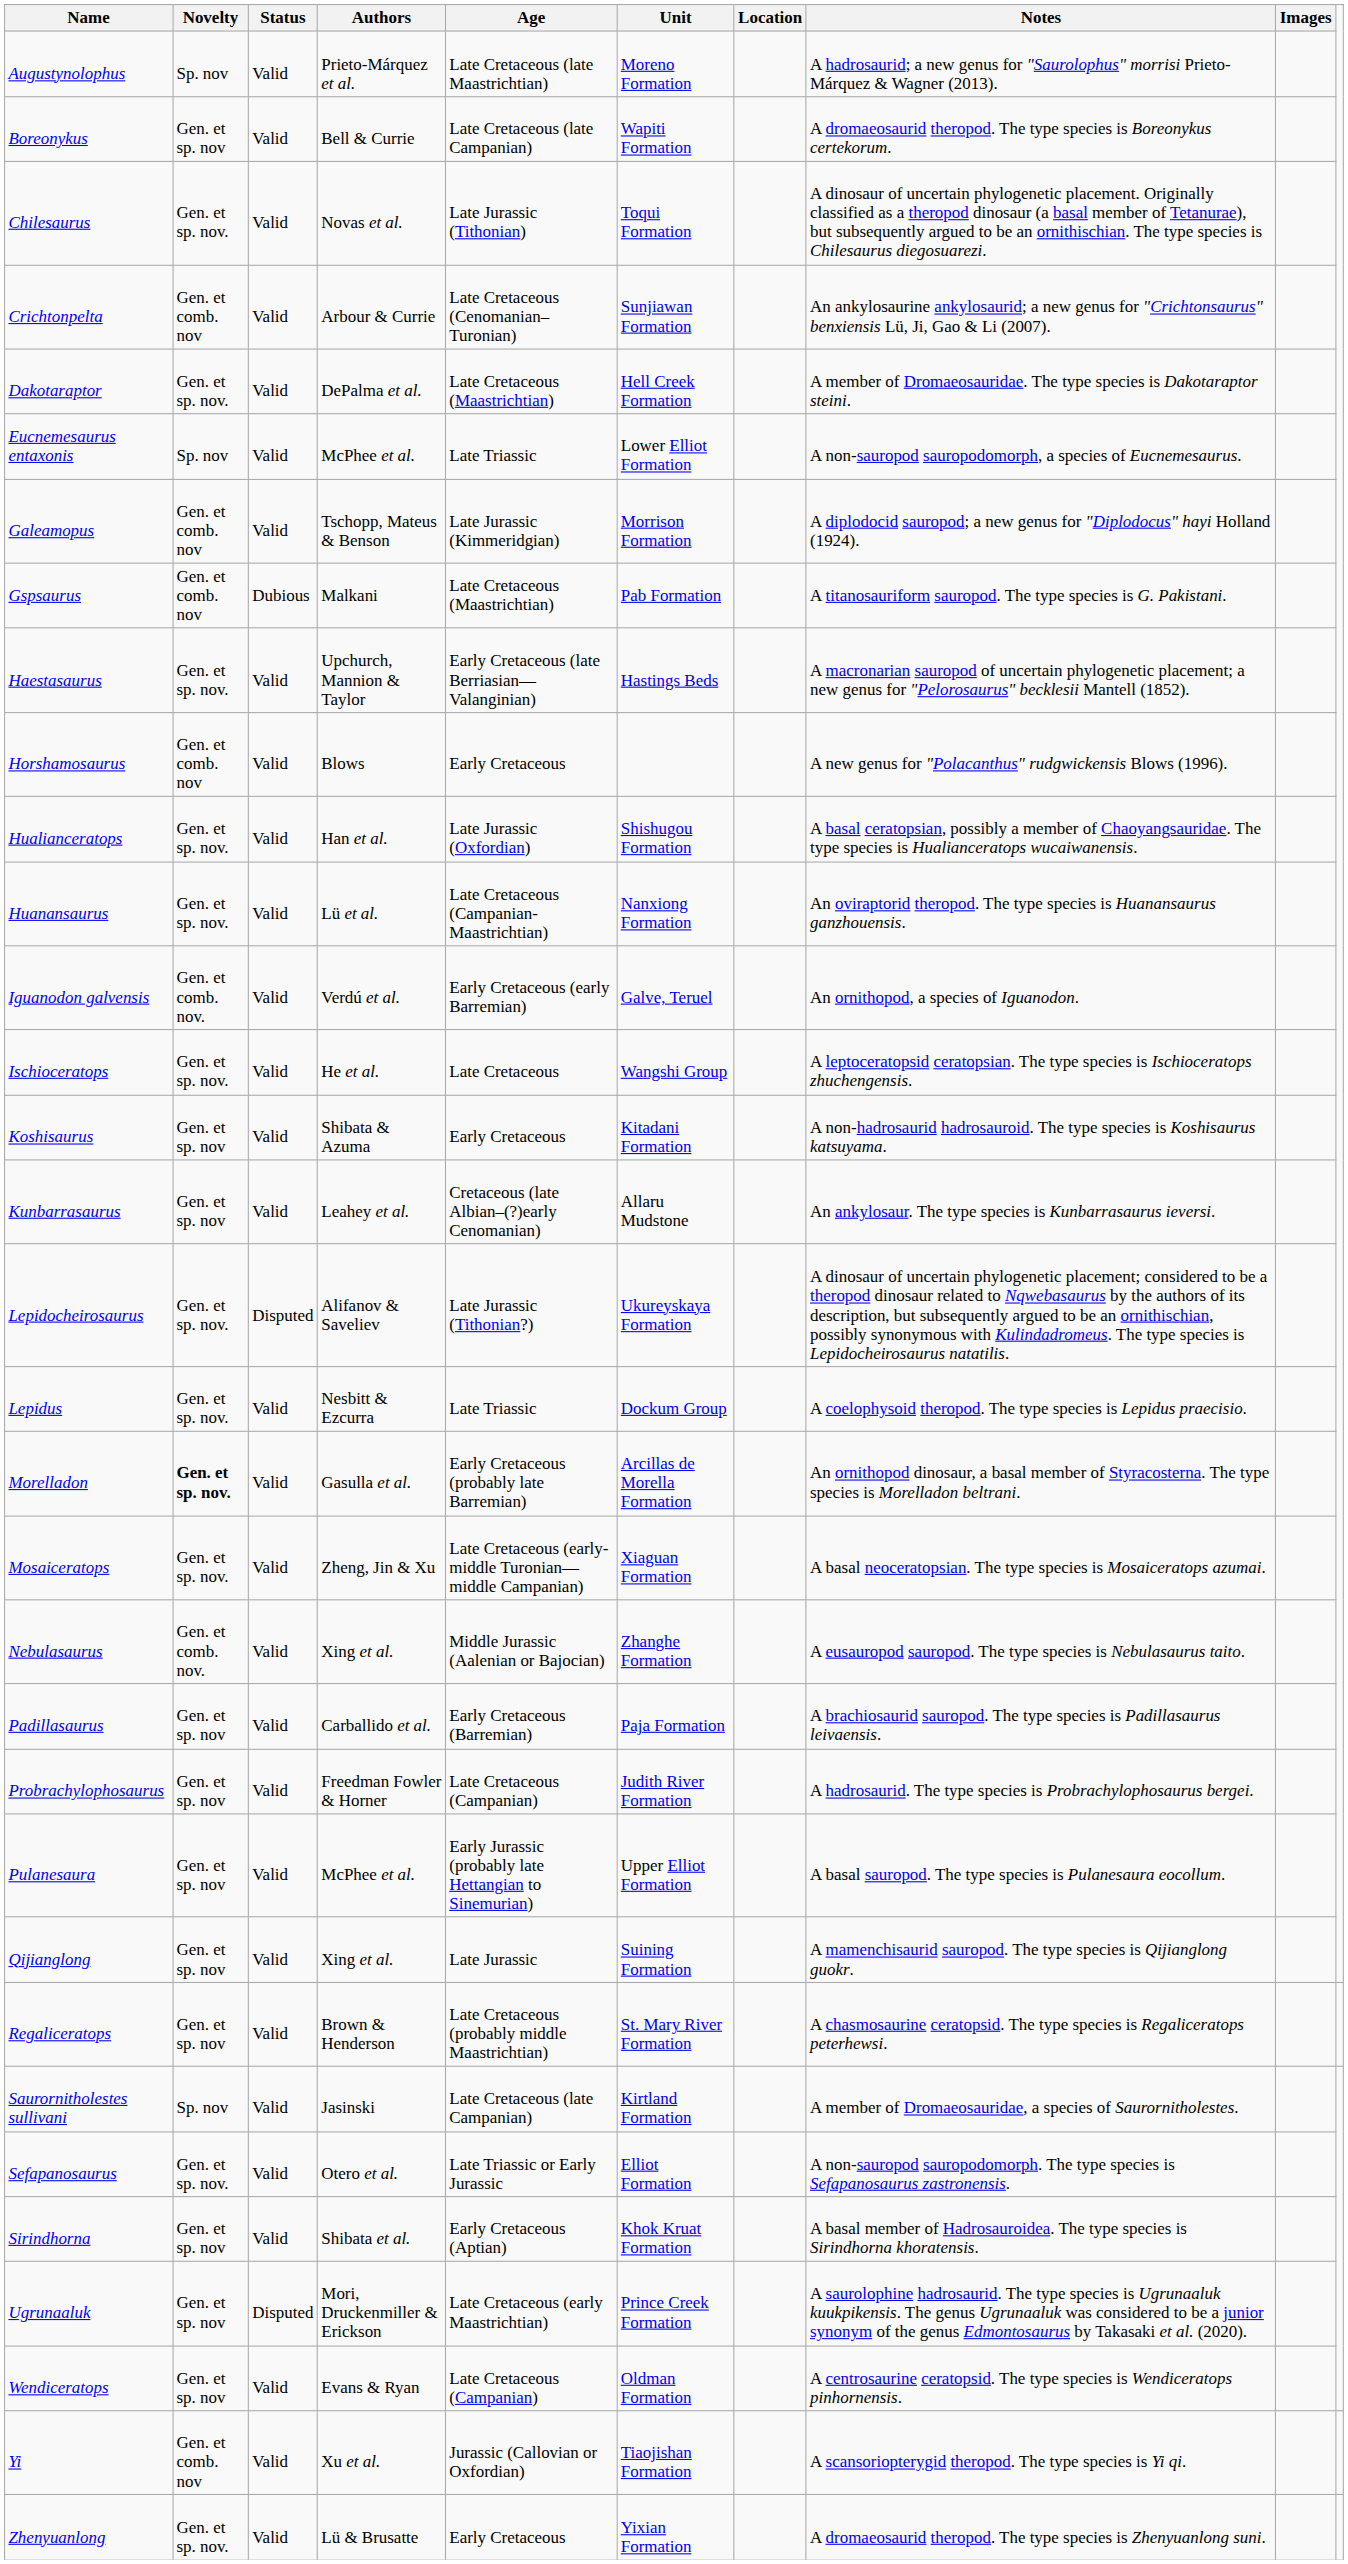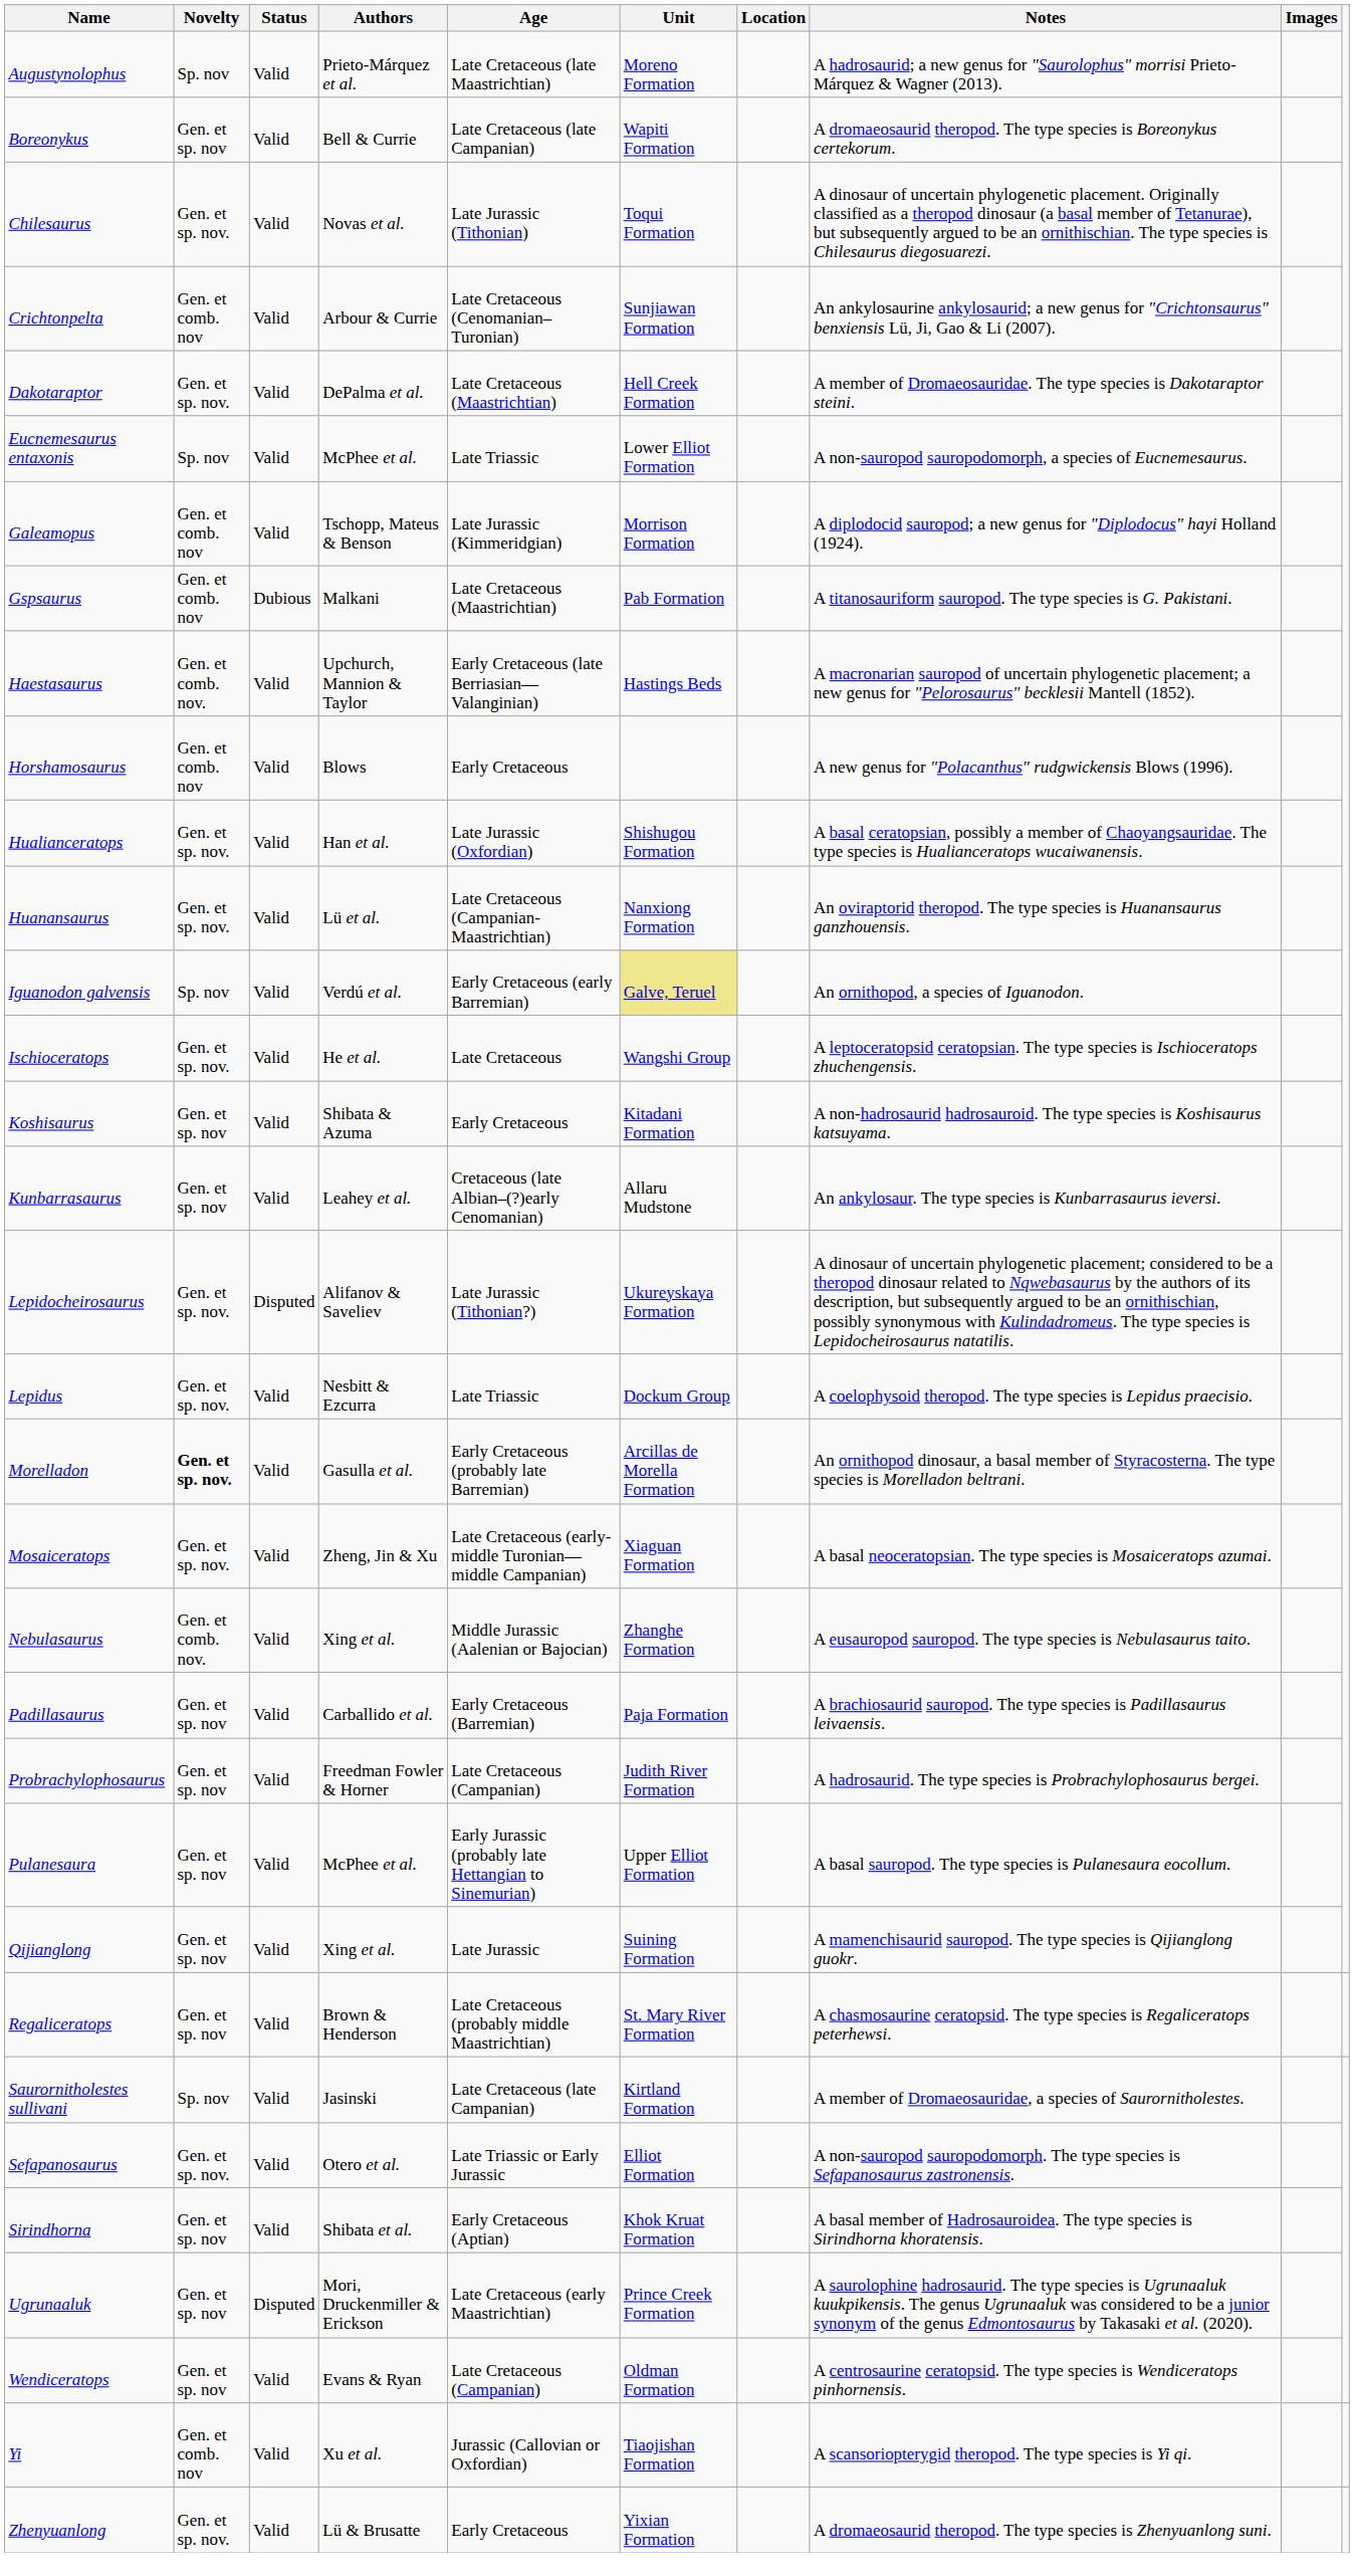Haestasaurus | Novelty: Gen. et sp. nov. -> Gen. et comb. nov.
Iguanodon galvensis | Novelty: Gen. et comb. nov. -> Sp. nov
Iguanodon galvensis | Unit: no background -> khaki background
